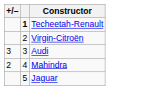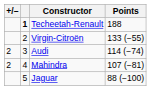+ column: Points | 188 | 133 (−55) | 114 (−74) | 107 (−81) | 88 (−100)
Audi | +/–: 3 -> 2
